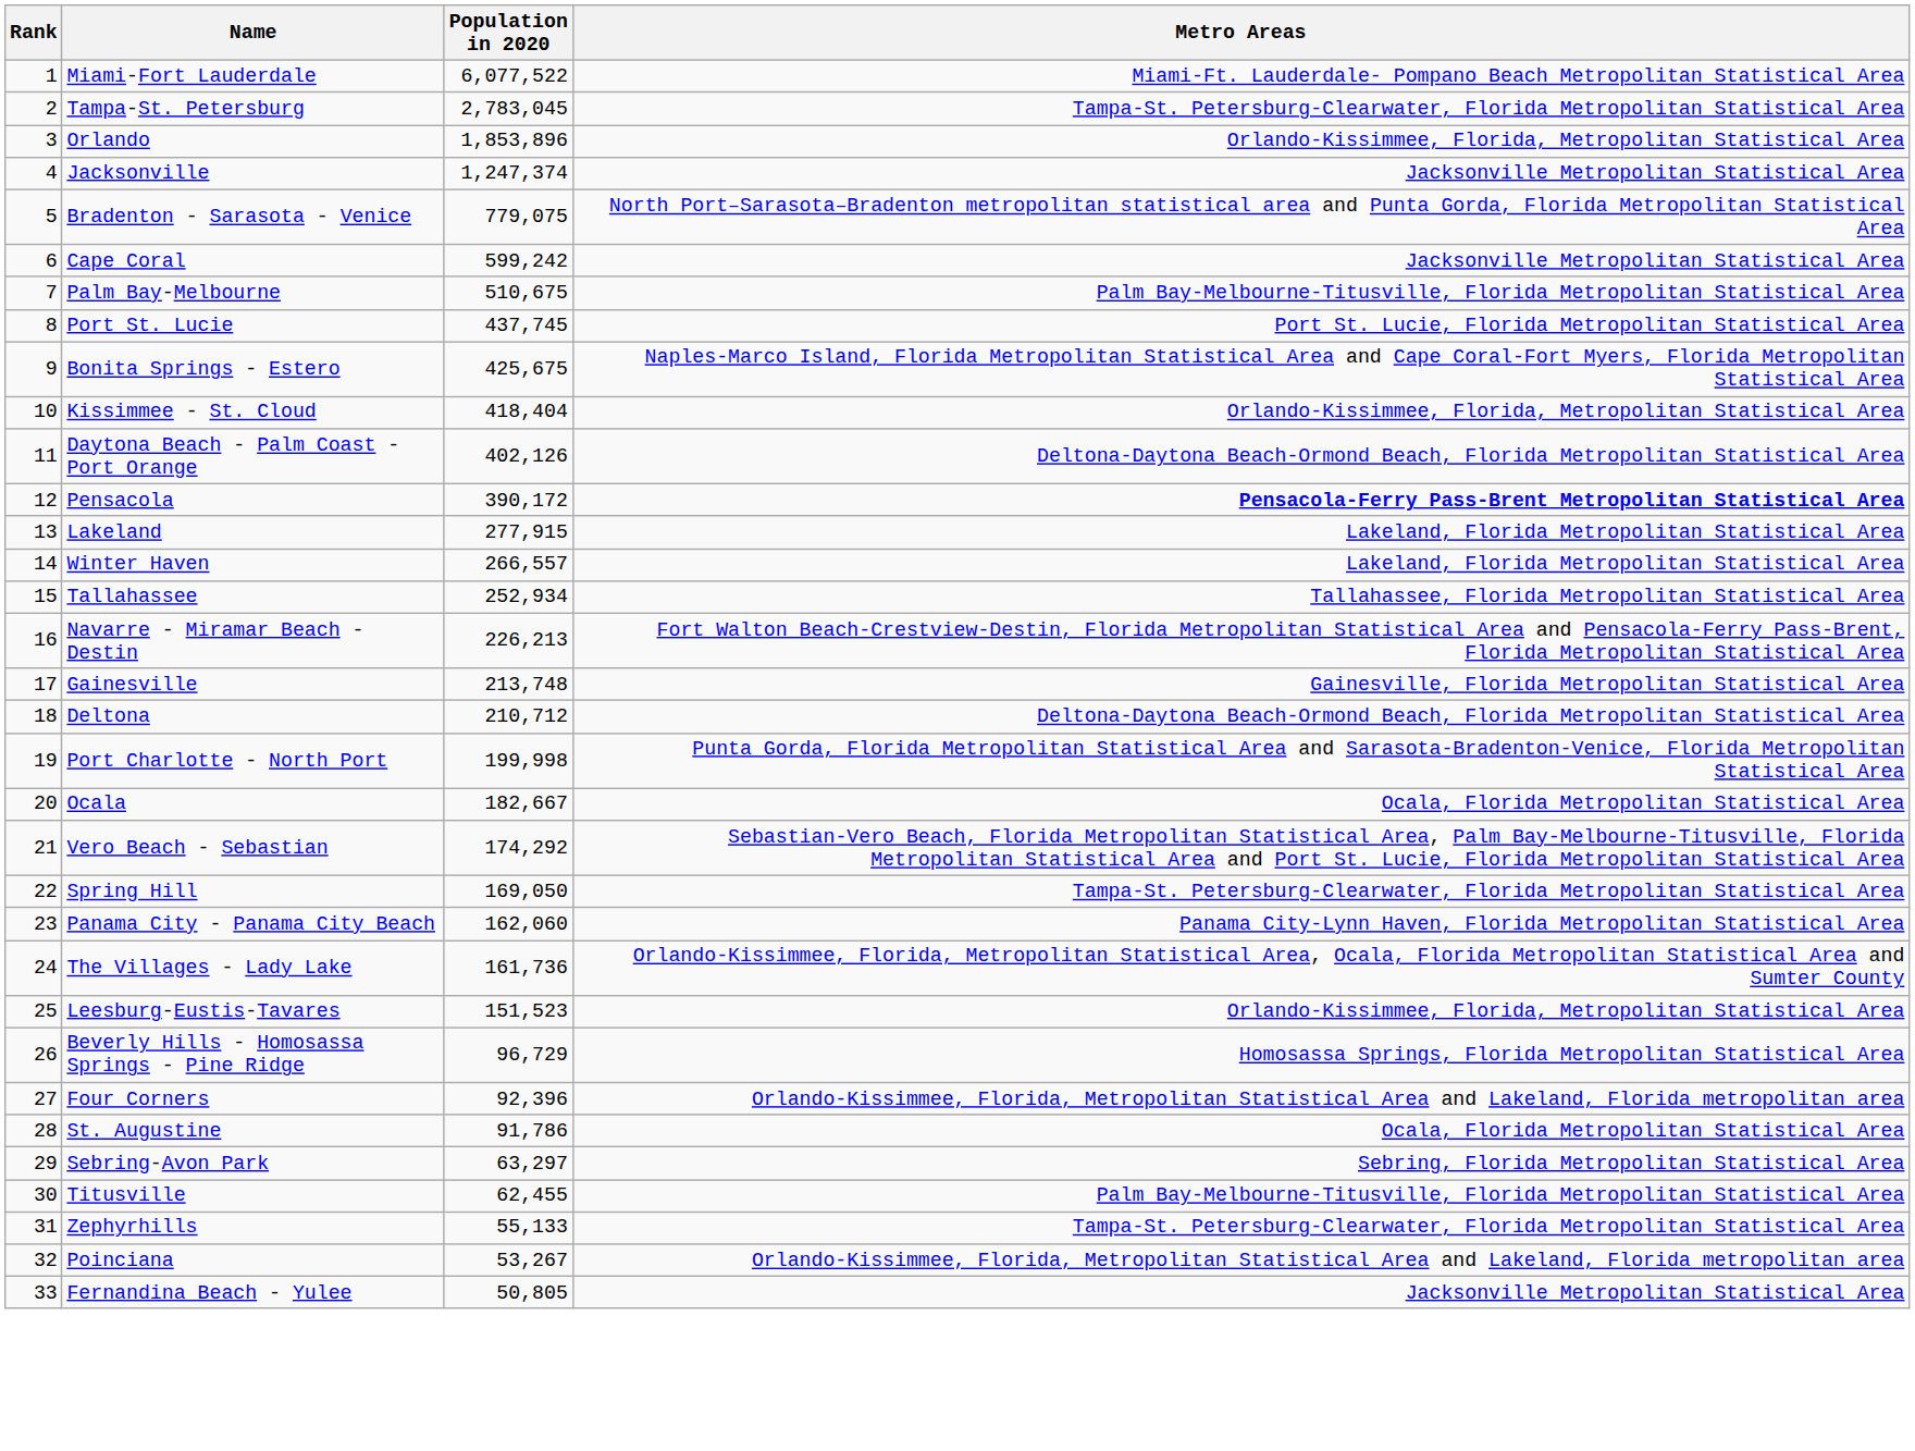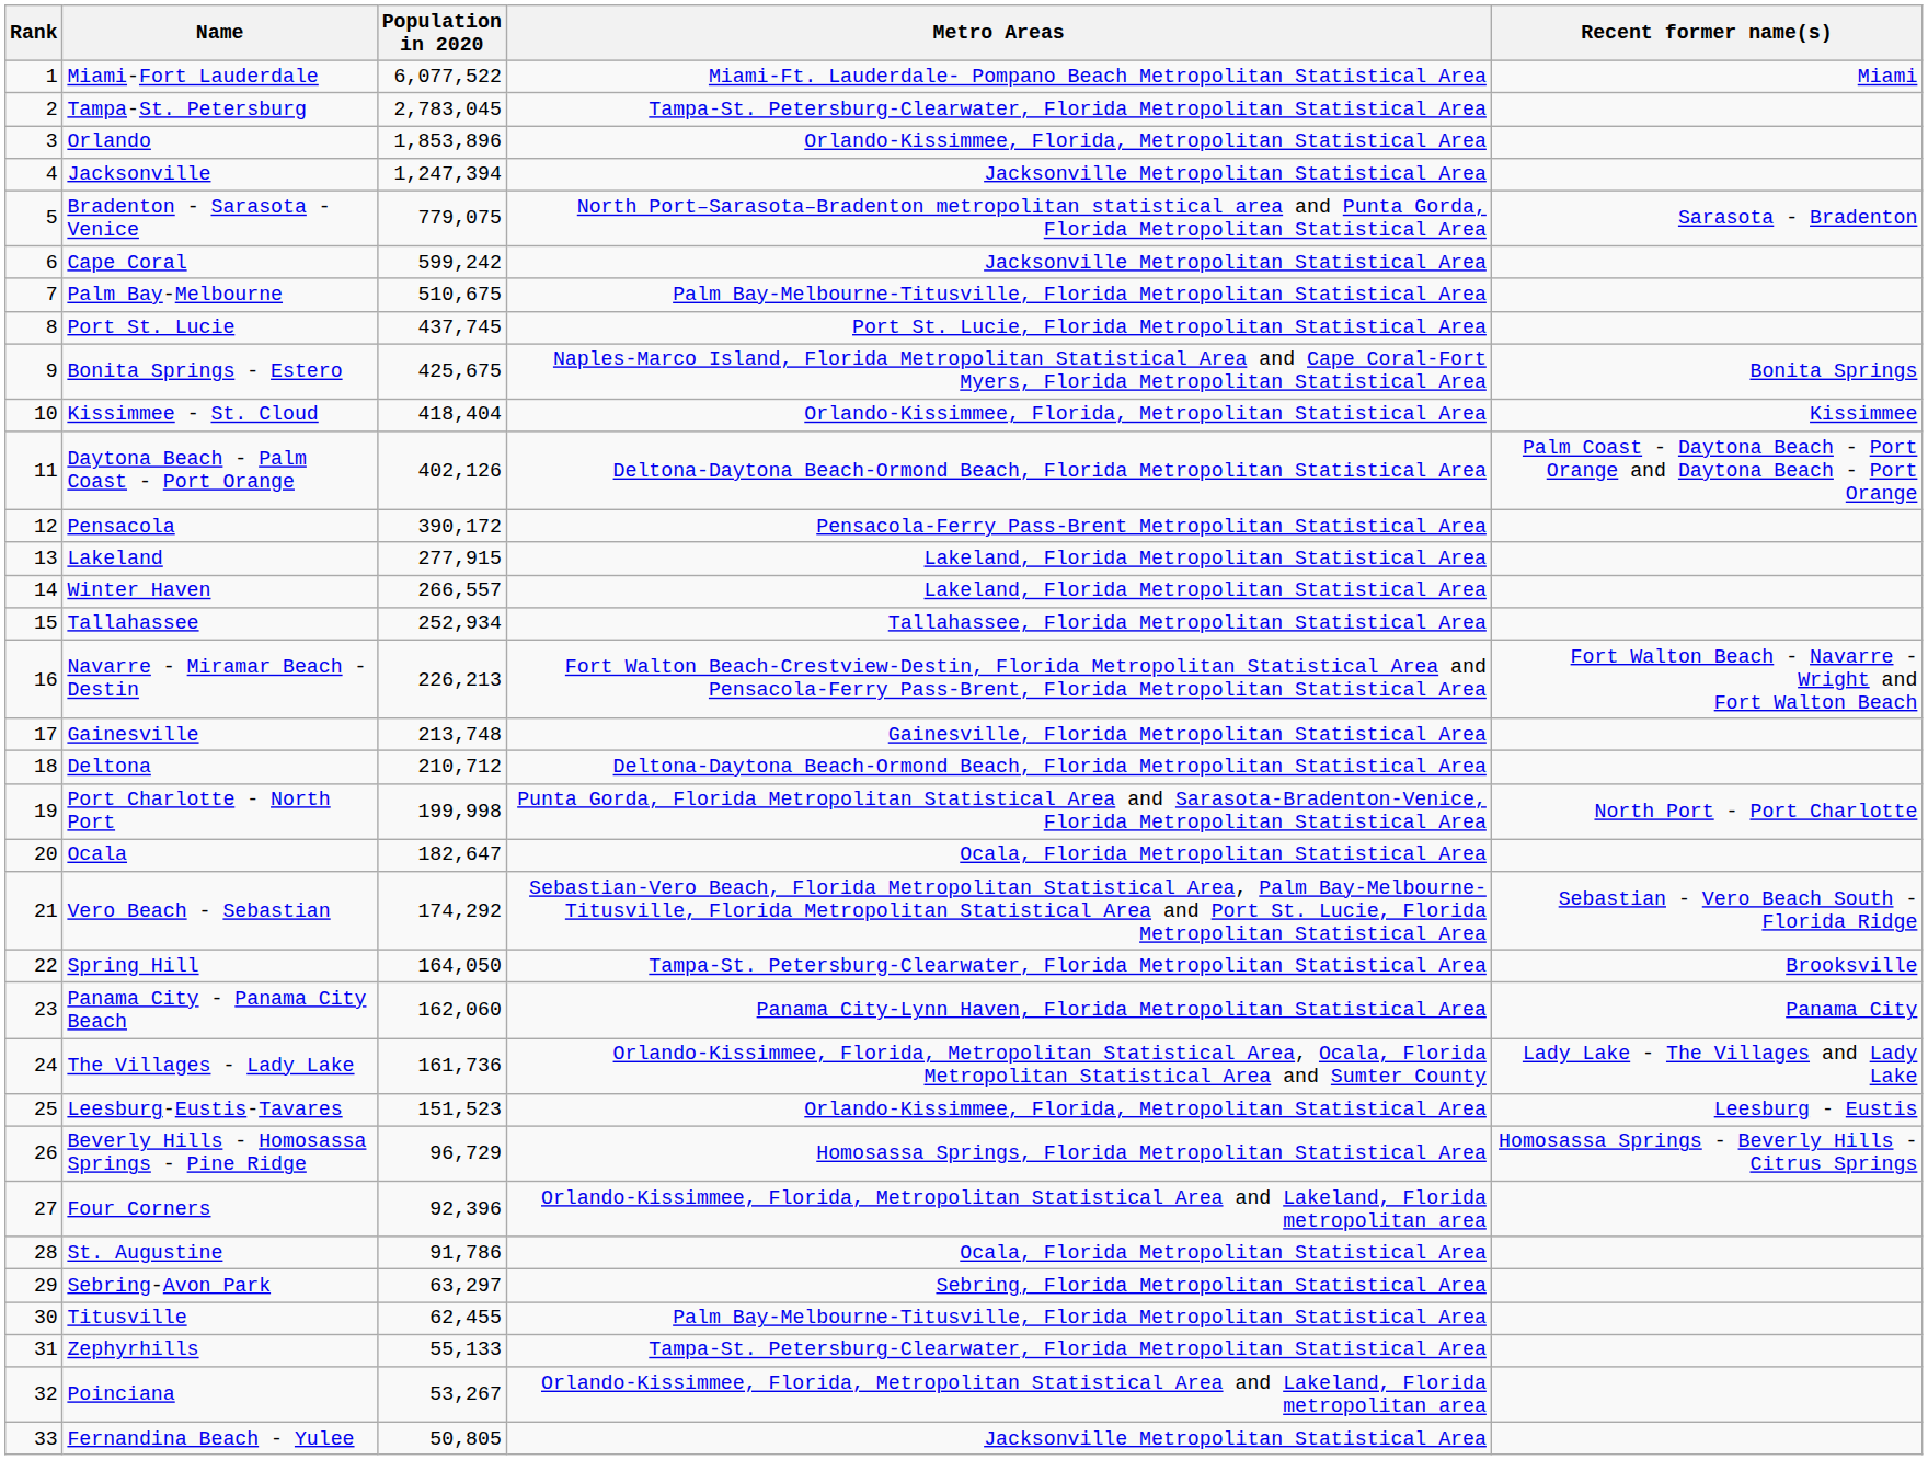+ column: Recent former name(s) | Miami | Sarasota - Bradenton | Bonita Springs | Kissimmee | Palm Coast - Daytona Beach - Port Orange and Daytona Beach - Port Orange | Fort Walton Beach - Navarre - Wright and Fort Walton Beach | North Port - Port Charlotte | Sebastian - Vero Beach South - Florida Ridge | Brooksville | Panama City | Lady Lake - The Villages and Lady Lake | Leesburg - Eustis | Homosassa Springs - Beverly Hills - Citrus Springs
Jacksonville | Population in 2020: 1,247,374 -> 1,247,394
Pensacola | Metro Areas: bold -> normal
Ocala | Population in 2020: 182,667 -> 182,647
Spring Hill | Population in 2020: 169,050 -> 164,050
